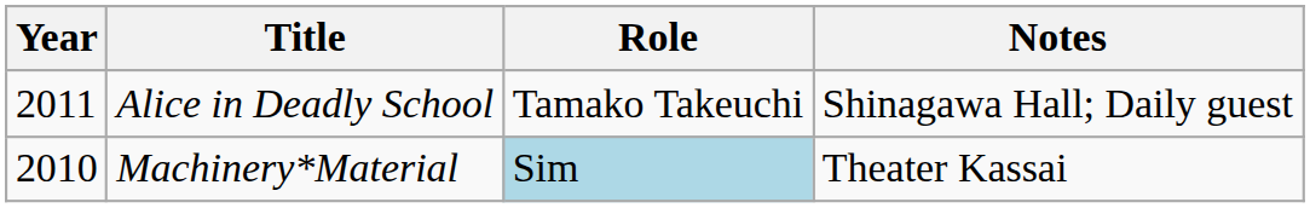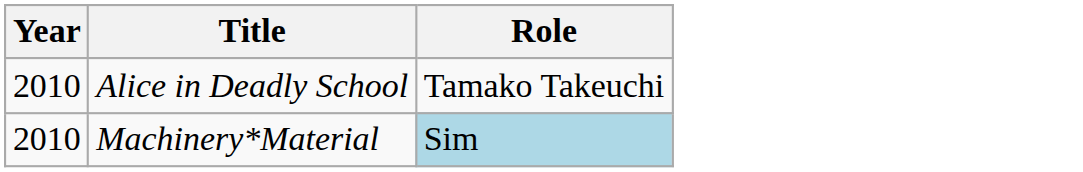- column: Notes | Shinagawa Hall; Daily guest | Theater Kassai
Alice in Deadly School | Year: 2011 -> 2010
